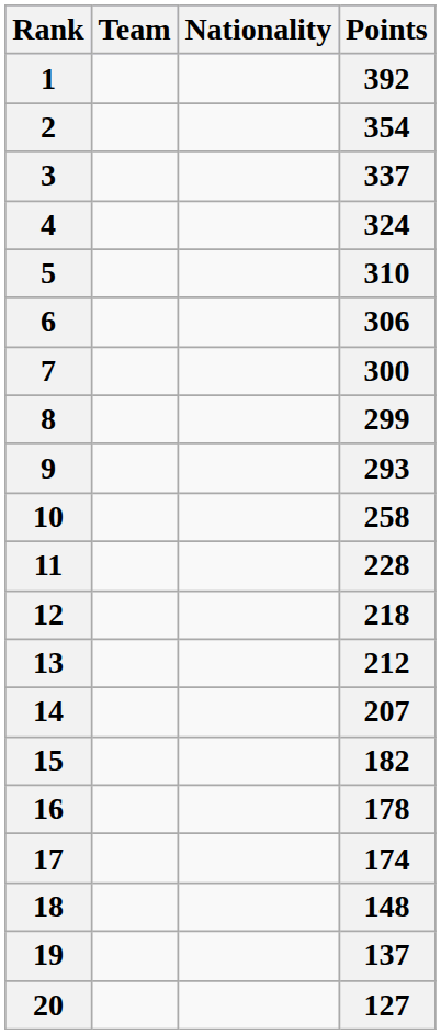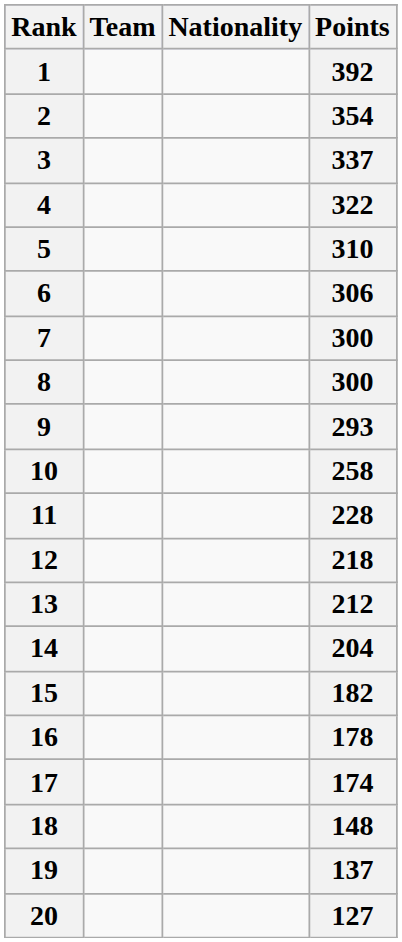4 | Points: 324 -> 322
8 | Points: 299 -> 300
14 | Points: 207 -> 204
